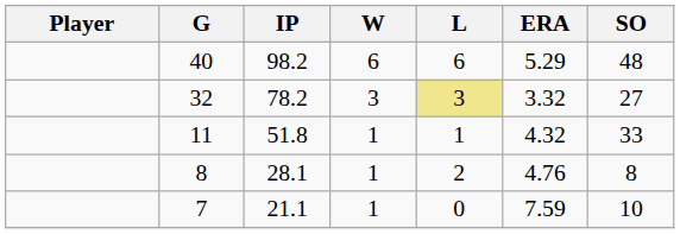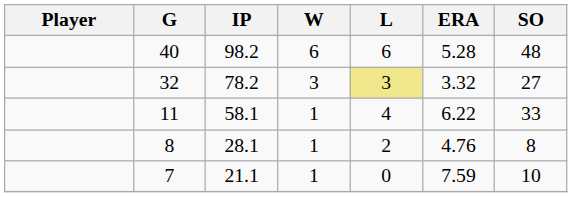40 | ERA: 5.29 -> 5.28
11 | IP: 51.8 -> 58.1
11 | L: 1 -> 4
11 | ERA: 4.32 -> 6.22
